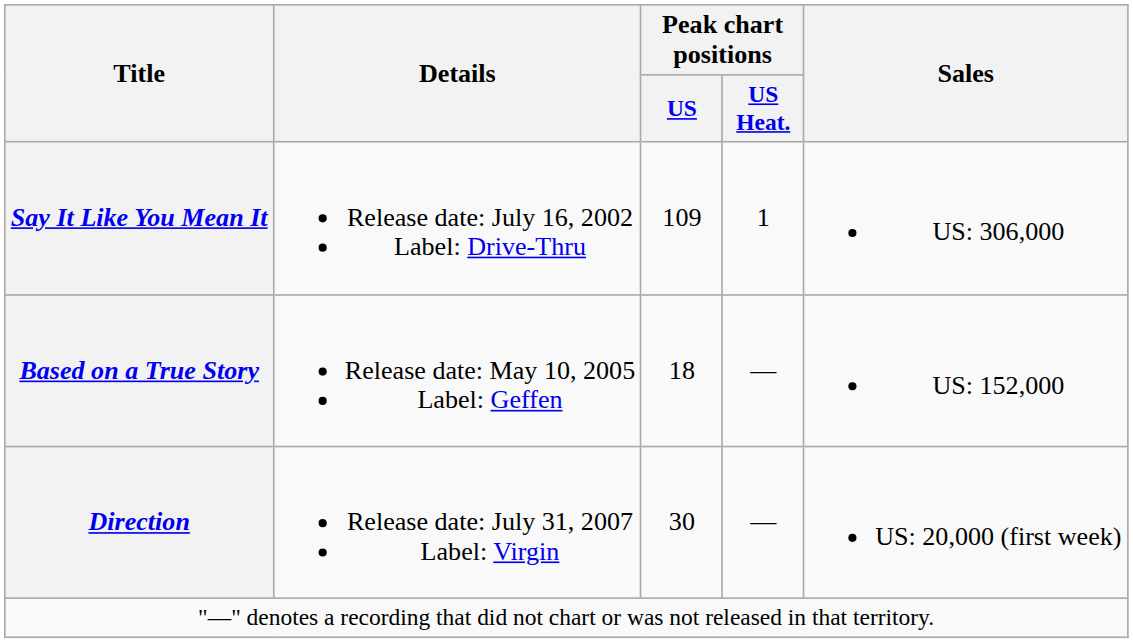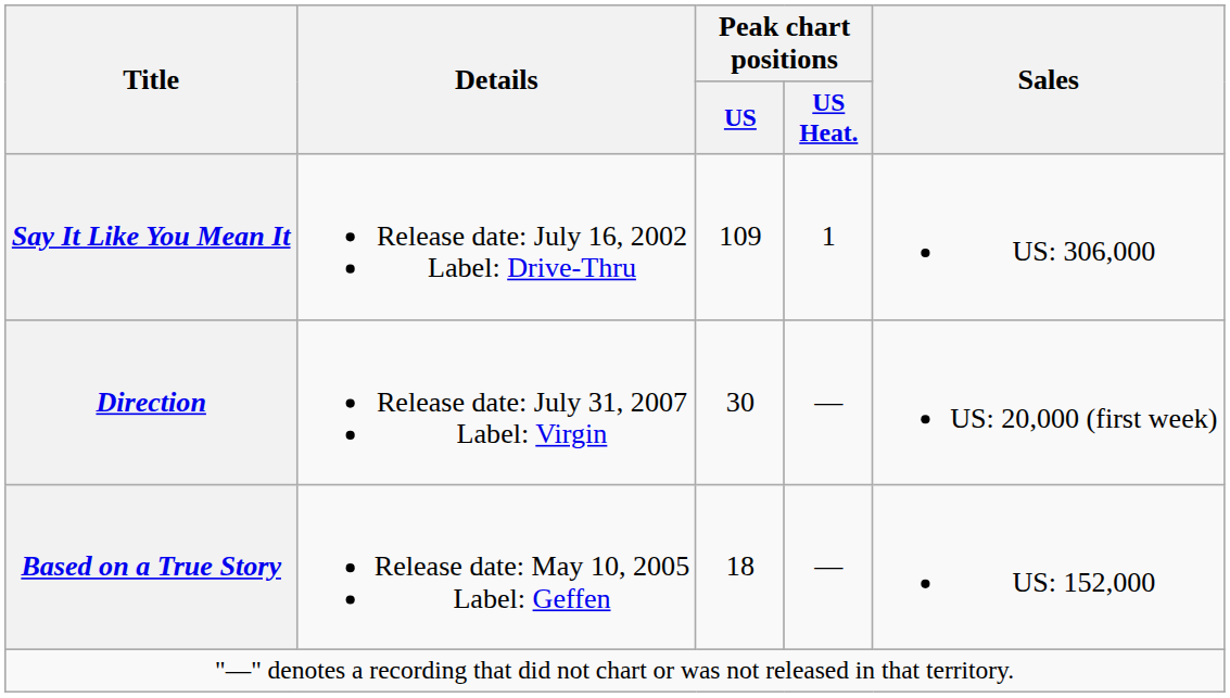rows swapped: Based on a True Story <-> Direction
